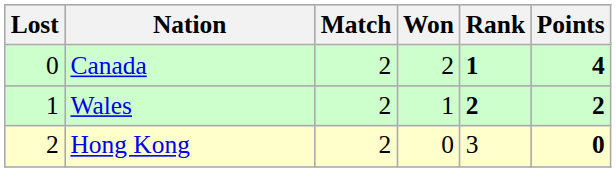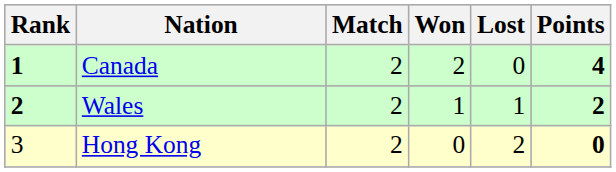columns swapped: Rank <-> Lost
